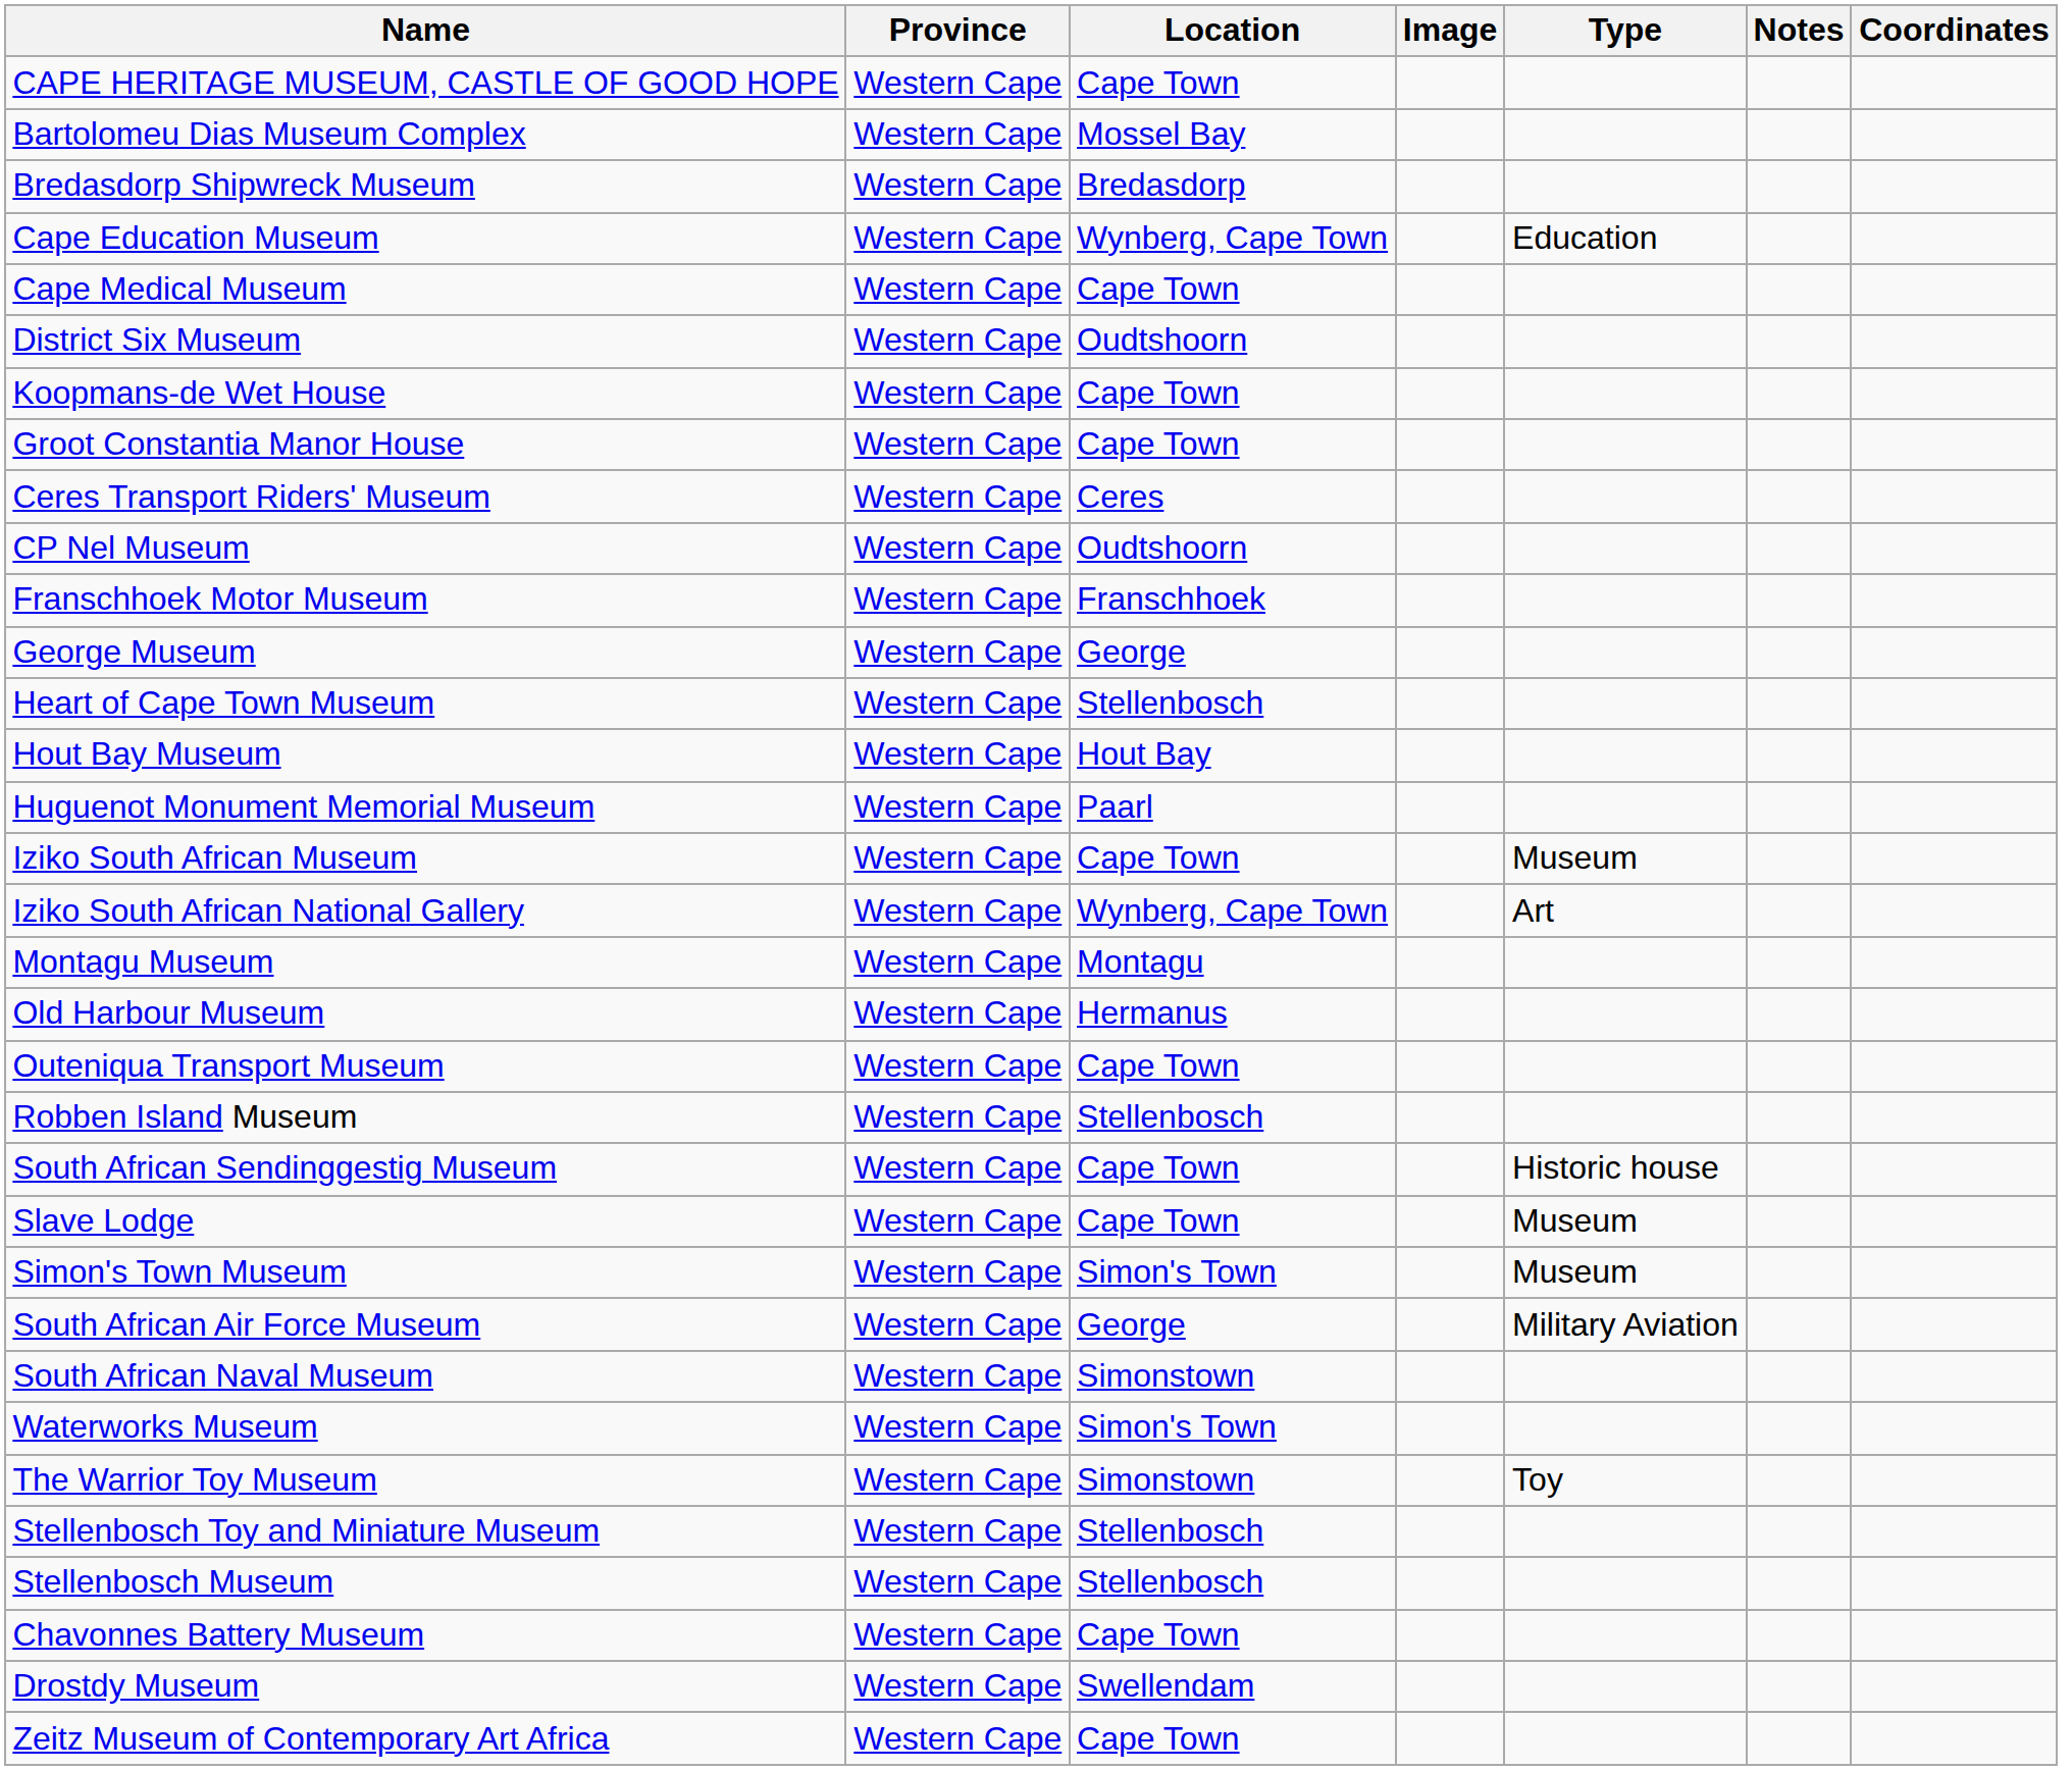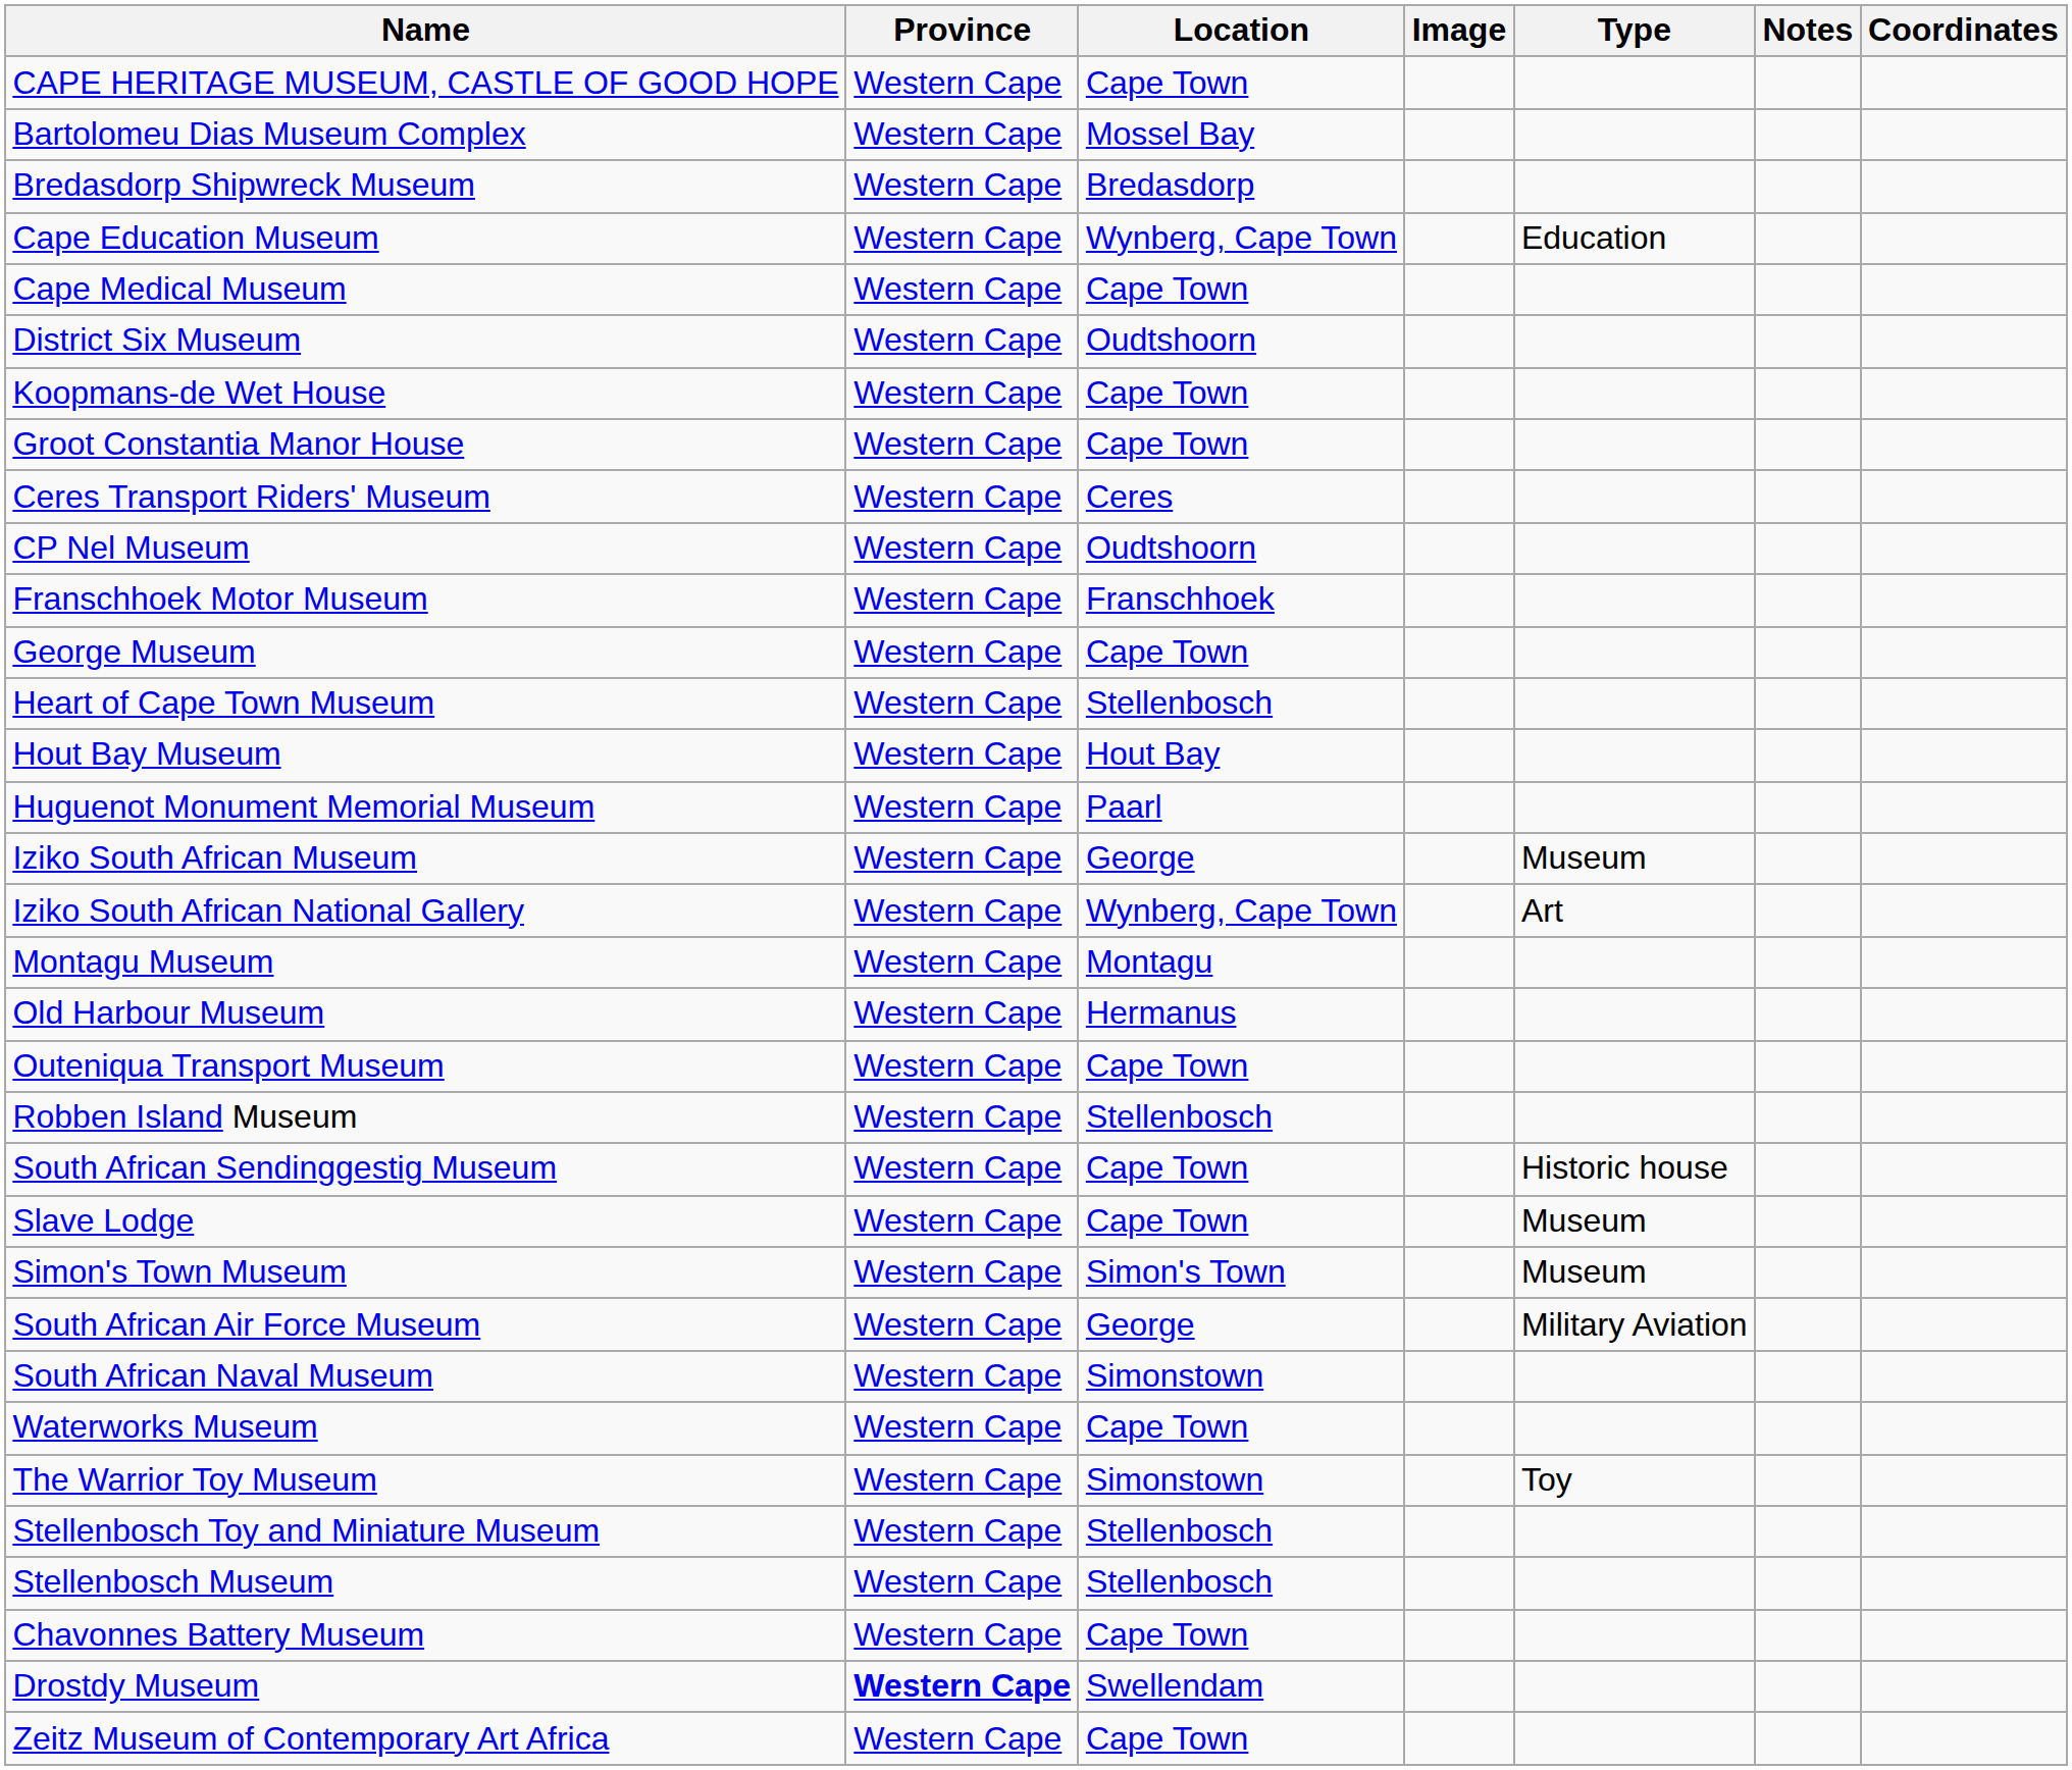George Museum | Location: George -> Cape Town
Iziko South African Museum | Location: Cape Town -> George
Waterworks Museum | Location: Simon's Town -> Cape Town
Drostdy Museum | Province: normal -> bold
